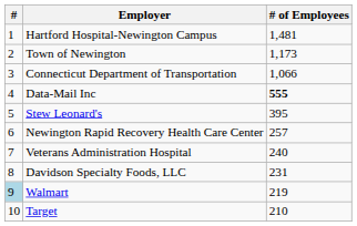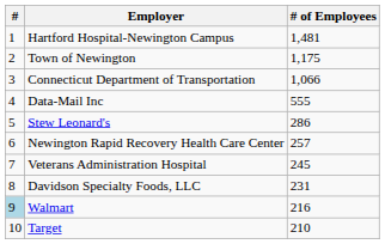Town of Newington | # of Employees: 1,173 -> 1,175
Data-Mail Inc | # of Employees: bold -> normal
Stew Leonard's | # of Employees: 395 -> 286
Veterans Administration Hospital | # of Employees: 240 -> 245
Walmart | # of Employees: 219 -> 216
